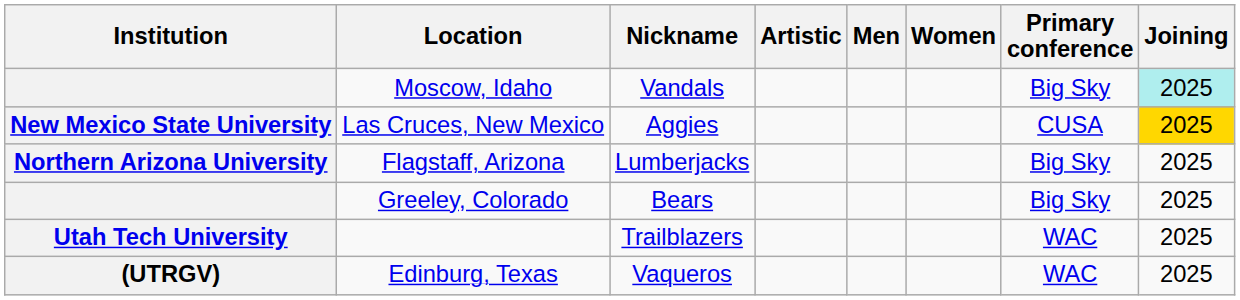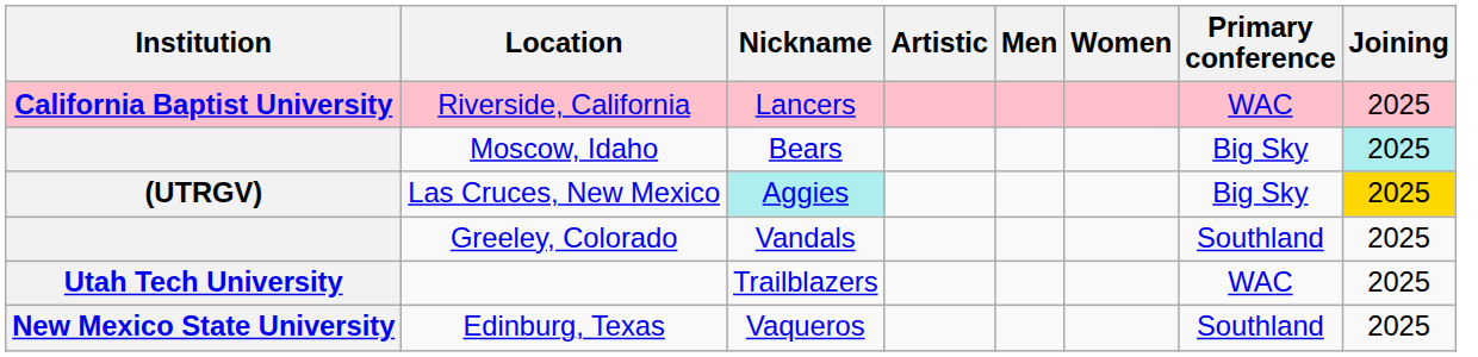+ row: California Baptist University | Riverside, California | Lancers | WAC | 2025
Moscow, Idaho | Nickname: Vandals -> Bears
Las Cruces, New Mexico | Institution: New Mexico State University -> (UTRGV)
Las Cruces, New Mexico | Nickname: no background -> paleturquoise background
Las Cruces, New Mexico | Primary conference: CUSA -> Big Sky
- row: Northern Arizona University | Flagstaff, Arizona | Lumberjacks | Big Sky | 2025
Greeley, Colorado | Nickname: Bears -> Vandals
Greeley, Colorado | Primary conference: Big Sky -> Southland
Edinburg, Texas | Institution: (UTRGV) -> New Mexico State University
Edinburg, Texas | Primary conference: WAC -> Southland
